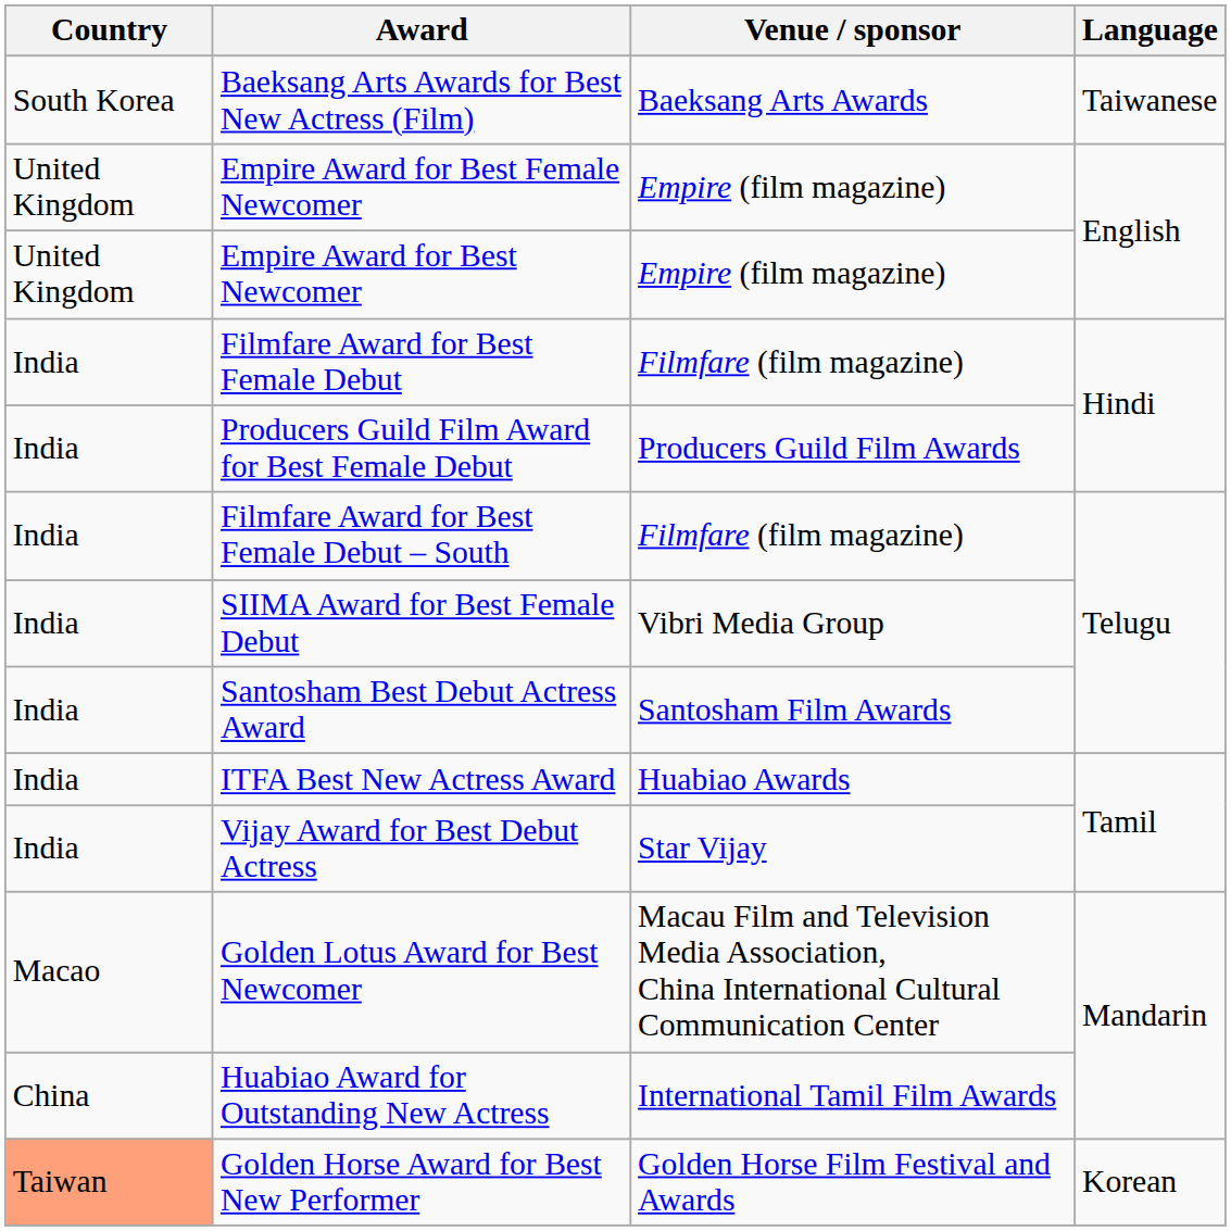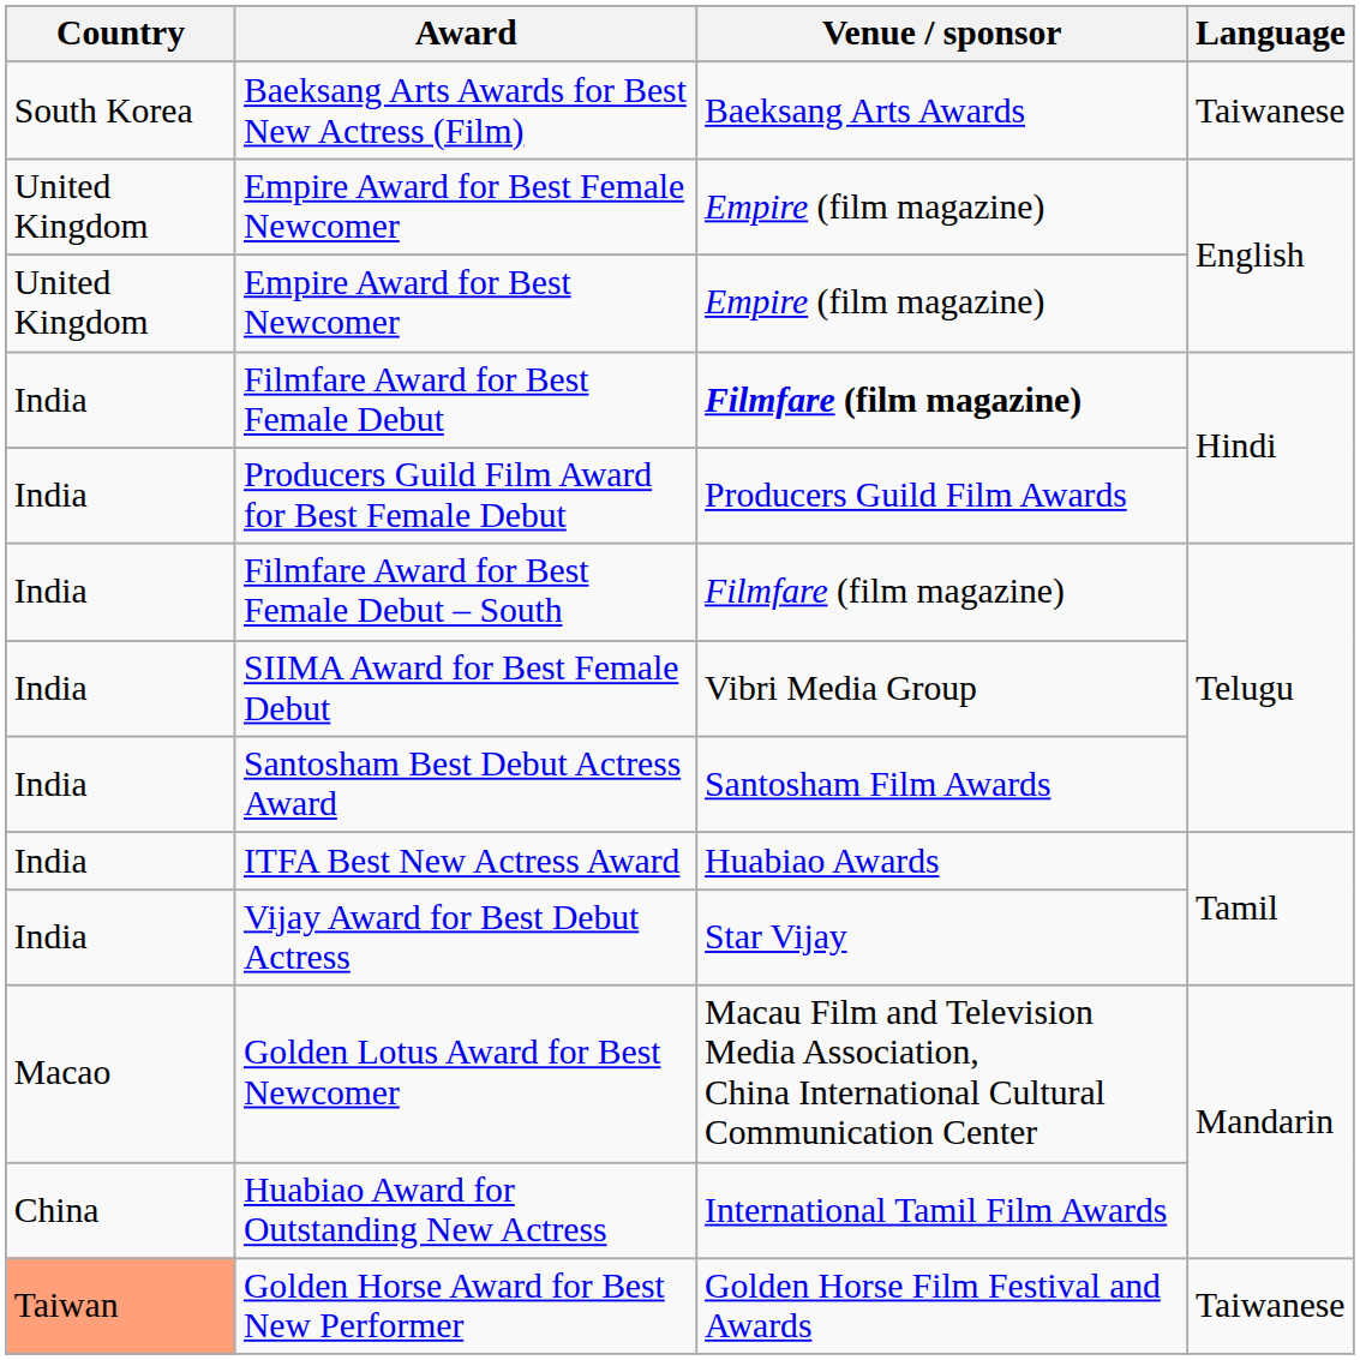Filmfare Award for Best Female Debut | Venue / sponsor: normal -> bold
Golden Horse Award for Best New Performer | Language: Korean -> Taiwanese
